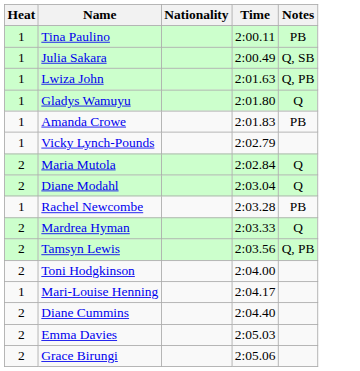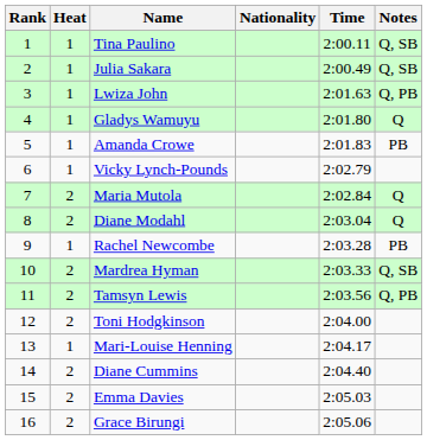+ column: Rank | 1 | 2 | 3 | 4 | 5 | 6 | 7 | 8 | 9 | 10 | 11 | 12 | 13 | 14 | 15 | 16
Tina Paulino | Notes: PB -> Q, SB
Mardrea Hyman | Notes: Q -> Q, SB
